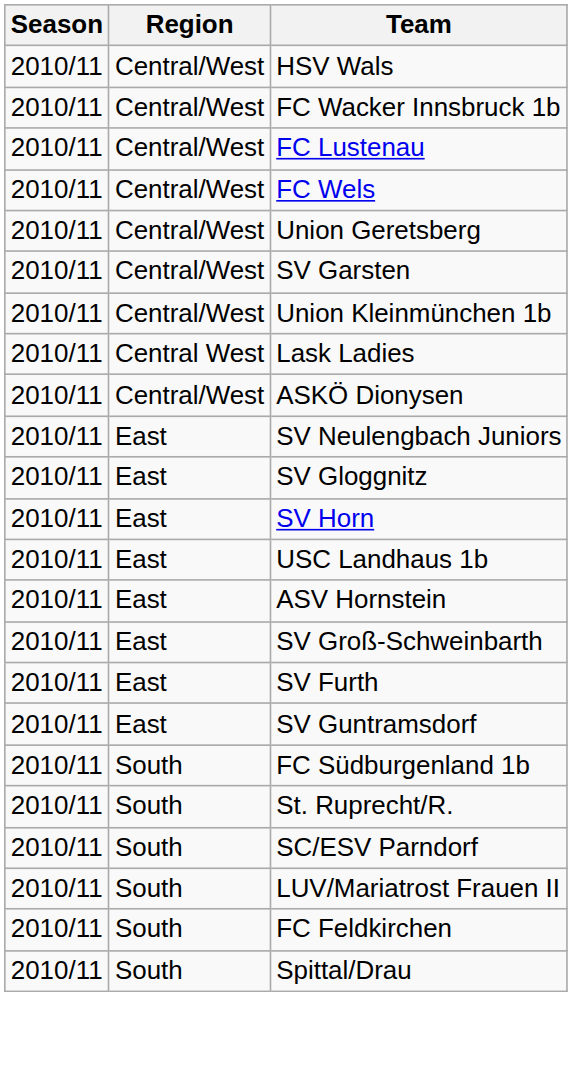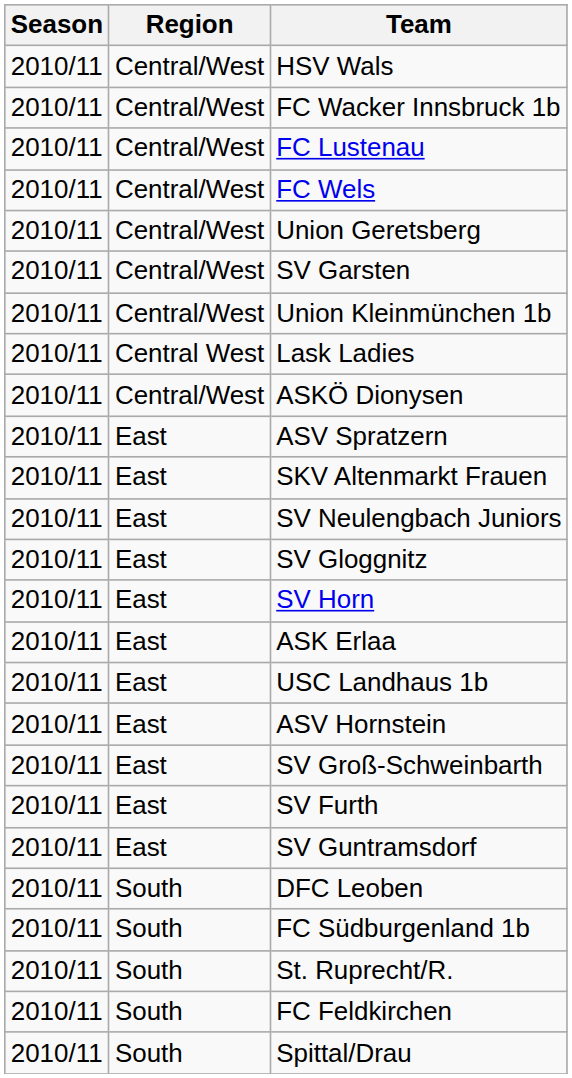+ row: 2010/11 | East | ASV Spratzern
+ row: 2010/11 | East | SKV Altenmarkt Frauen
+ row: 2010/11 | East | ASK Erlaa
+ row: 2010/11 | South | DFC Leoben
- row: 2010/11 | South | SC/ESV Parndorf
- row: 2010/11 | South | LUV/Mariatrost Frauen II
